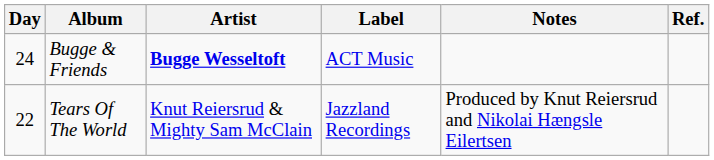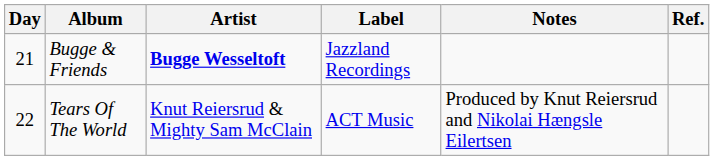Bugge & Friends | Day: 24 -> 21
Bugge & Friends | Label: ACT Music -> Jazzland Recordings
Tears Of The World | Label: Jazzland Recordings -> ACT Music
